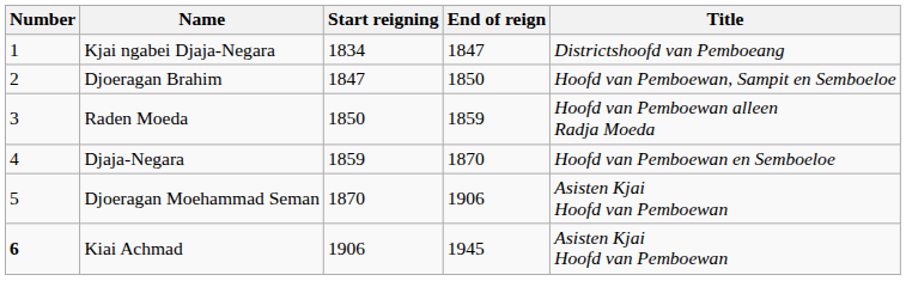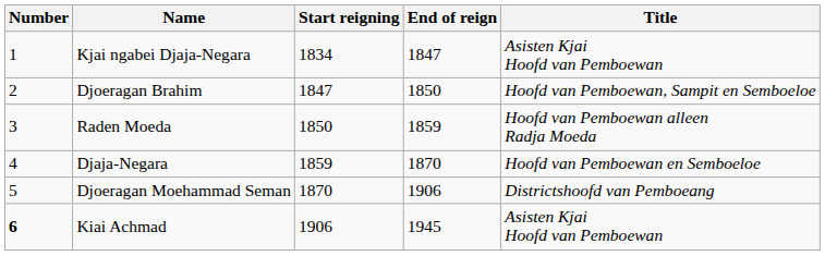Kjai ngabei Djaja-Negara | Title: Districtshoofd van Pemboeang -> Asisten Kjai Hoofd van Pemboewan
Djoeragan Moehammad Seman | Title: Asisten Kjai Hoofd van Pemboewan -> Districtshoofd van Pemboeang
